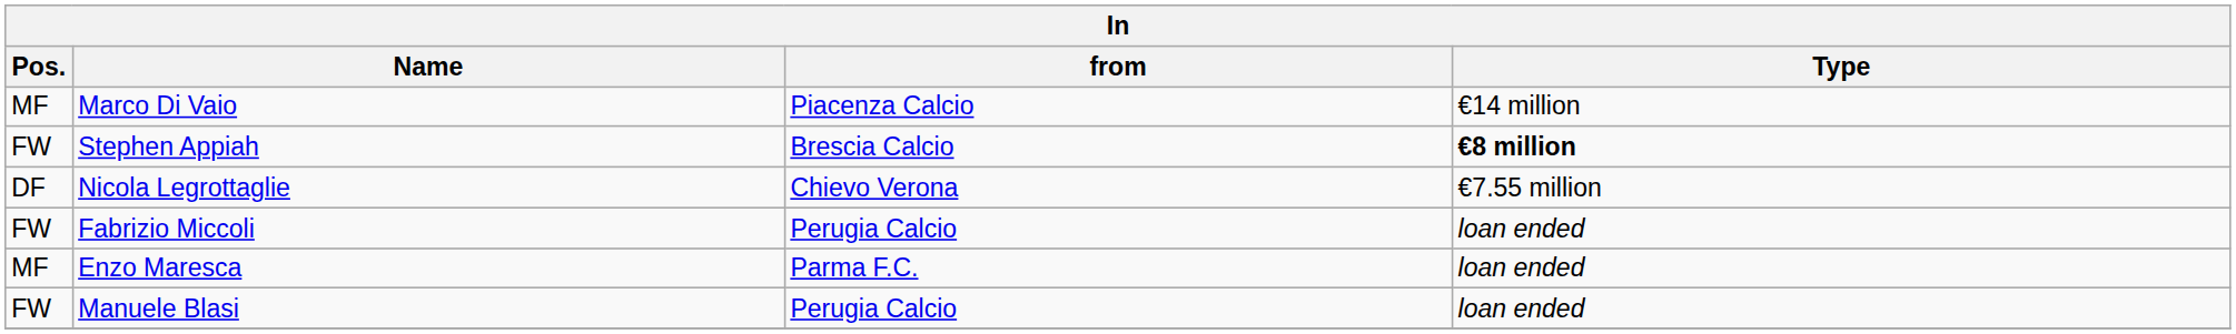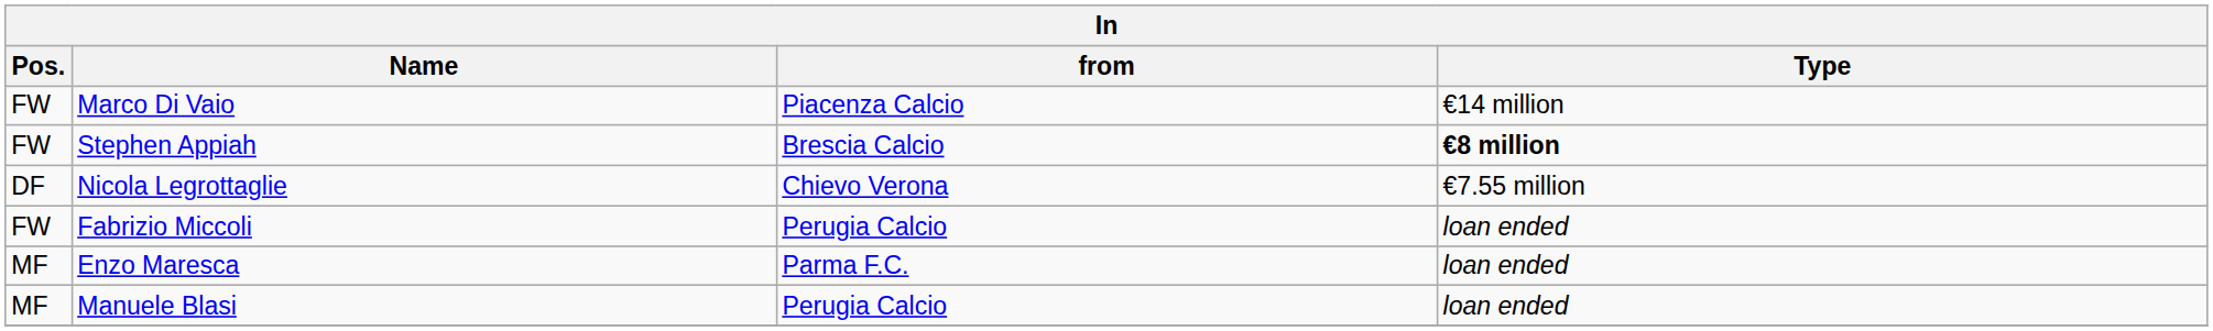Marco Di Vaio | Pos.: MF -> FW
Manuele Blasi | Pos.: FW -> MF
